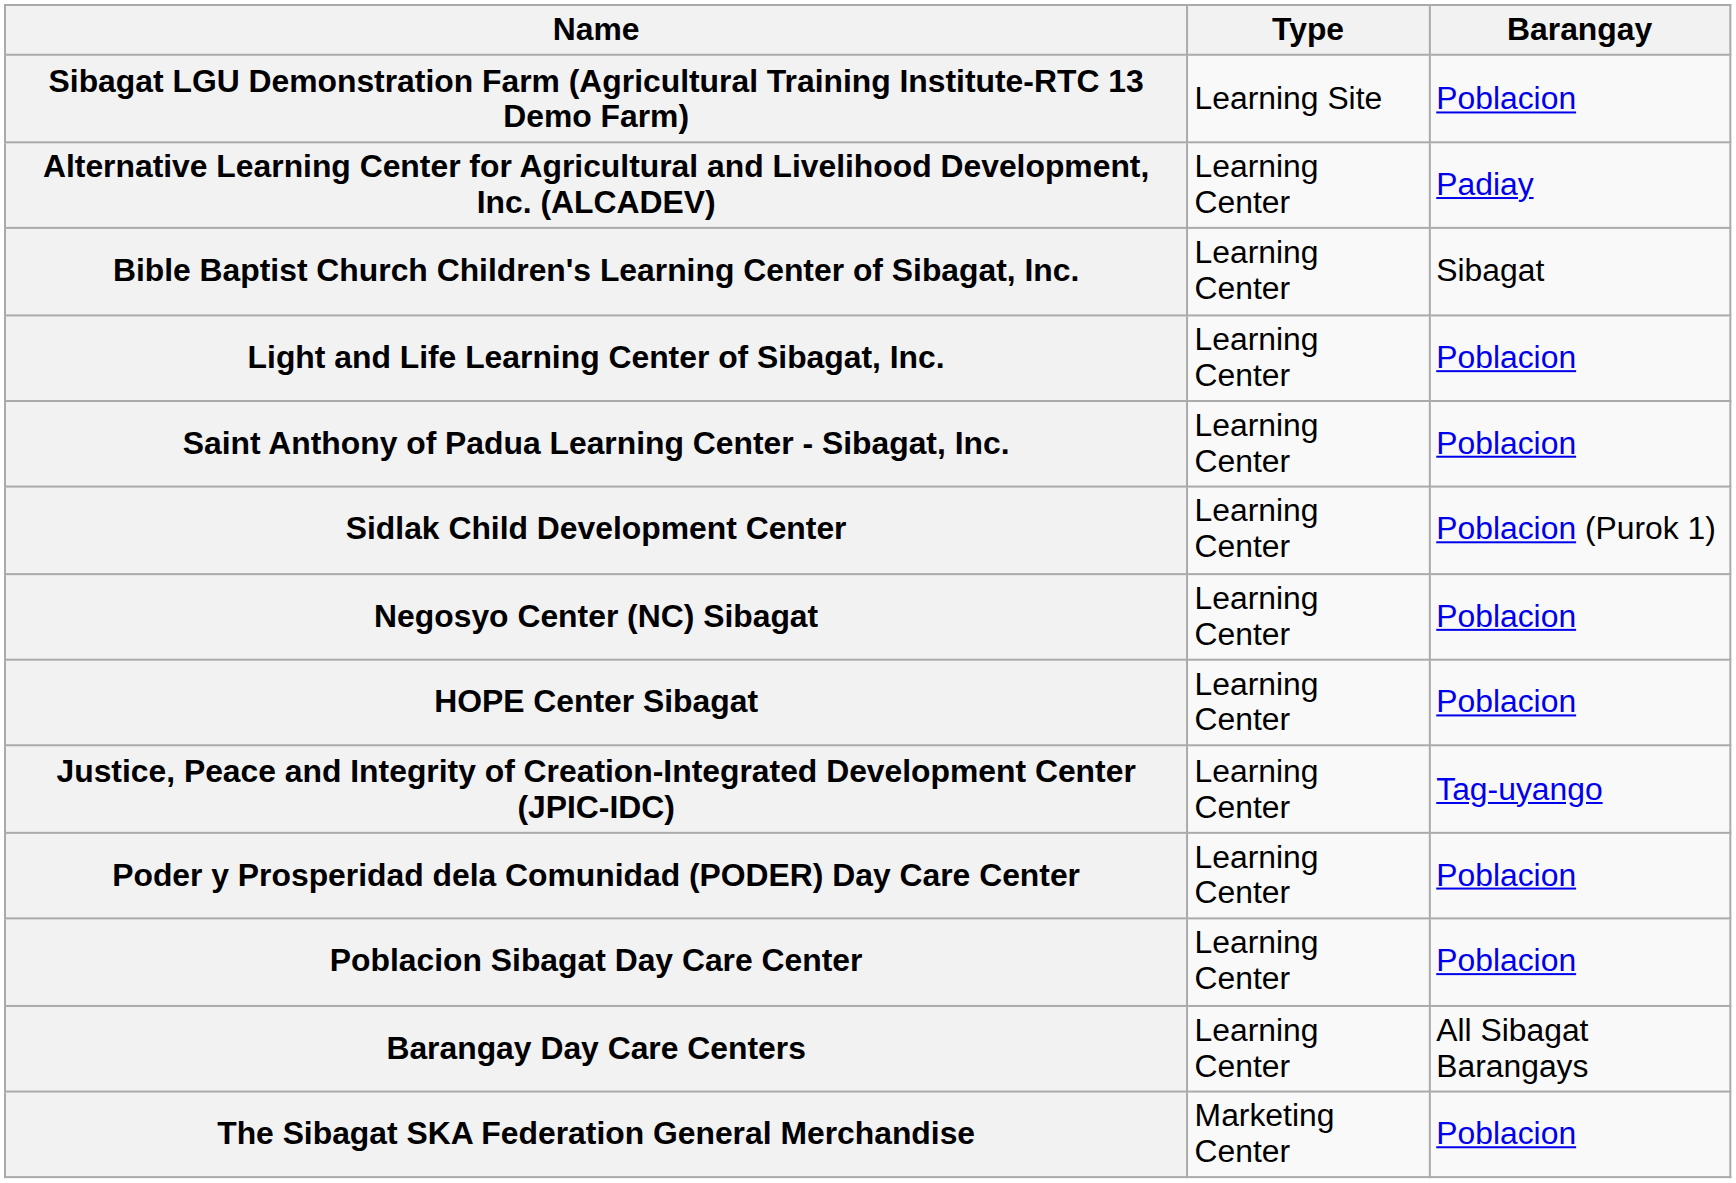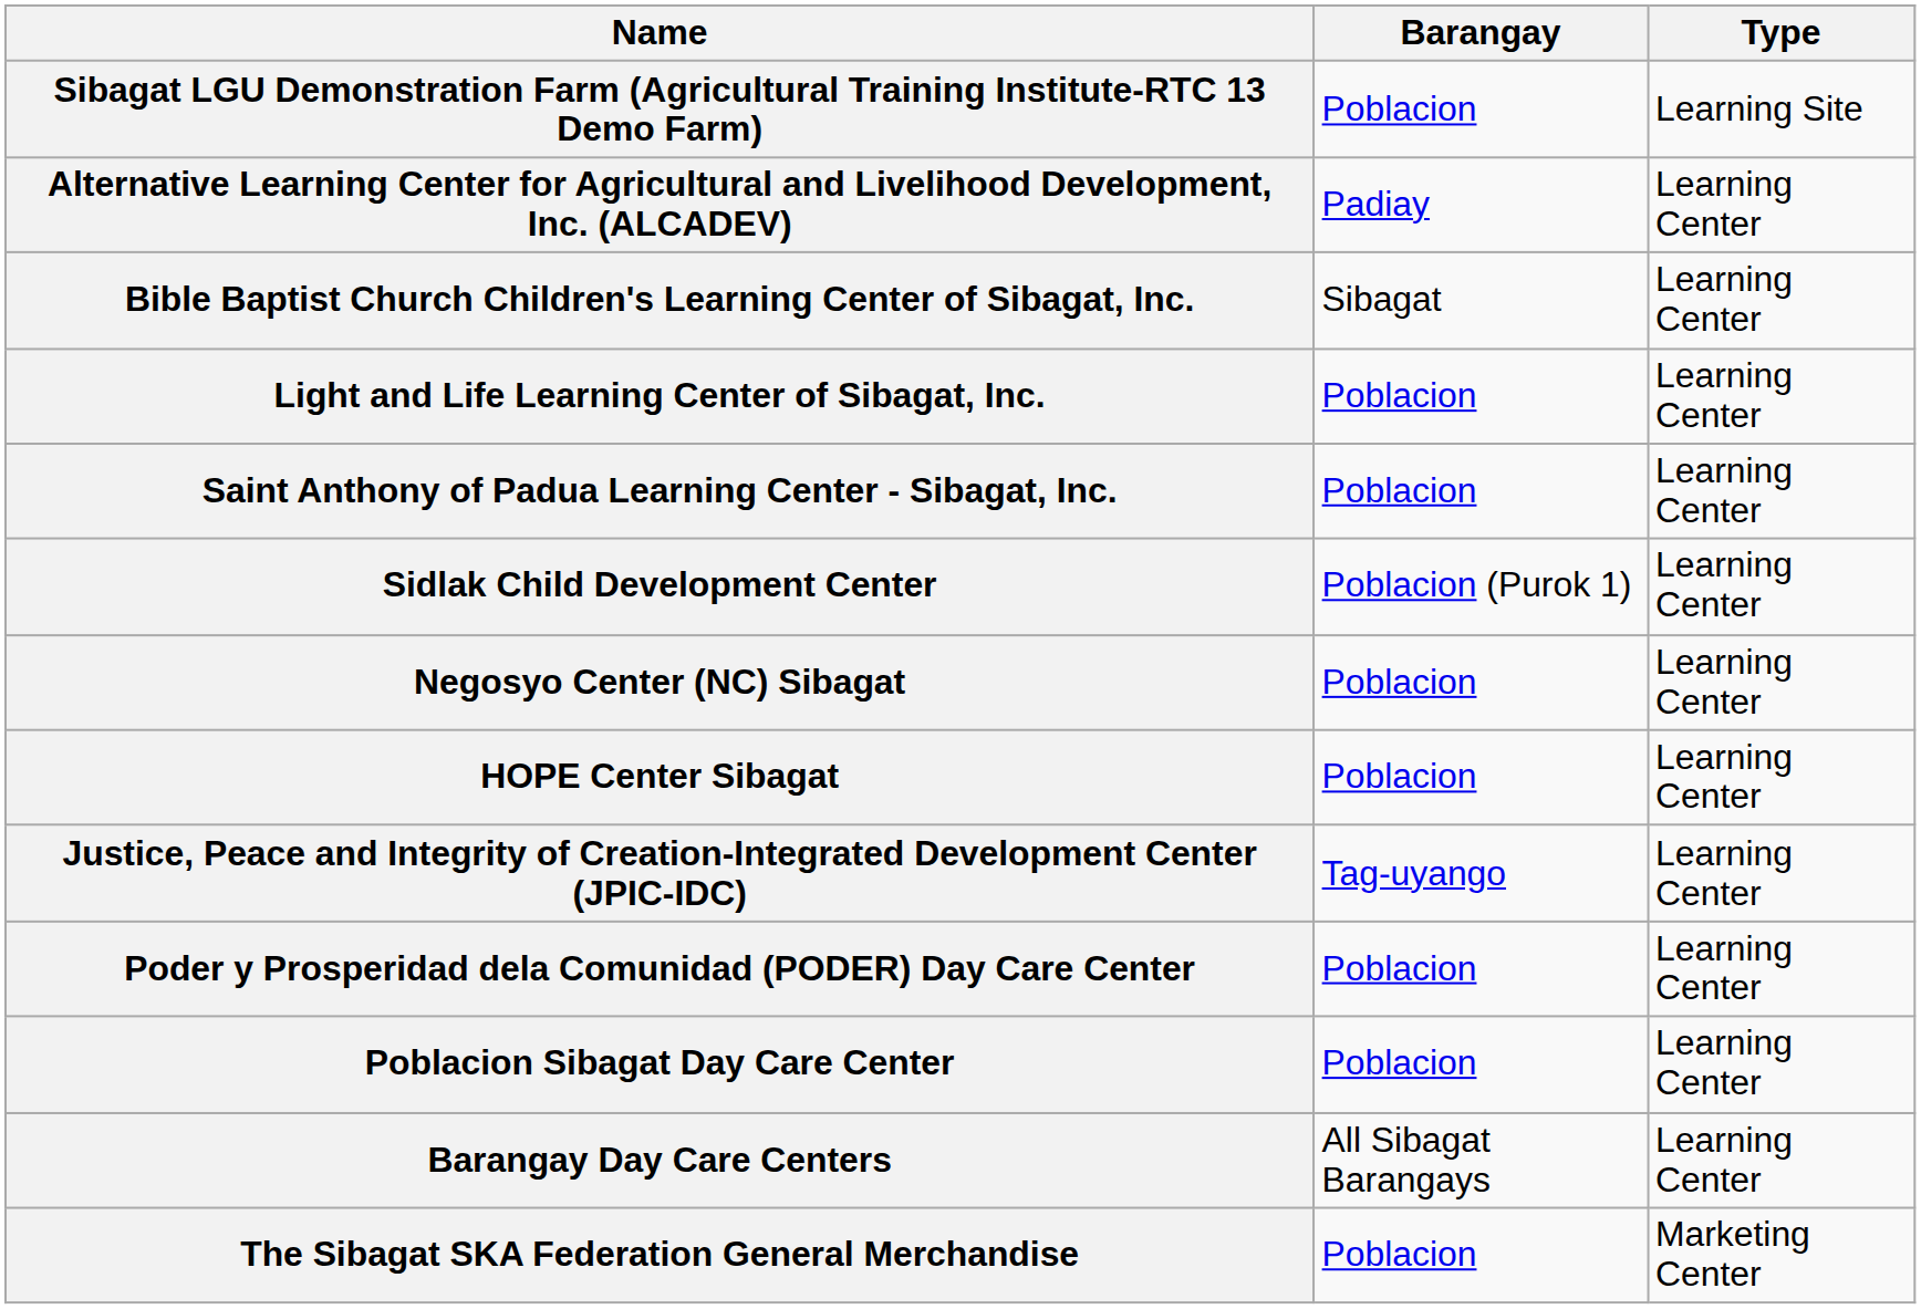columns swapped: Type <-> Barangay
